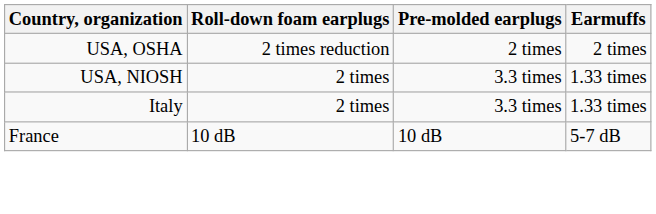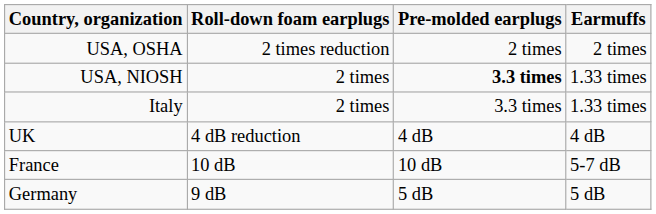USA, NIOSH | Pre-molded earplugs: normal -> bold
+ row: UK | 4 dB reduction | 4 dB | 4 dB
+ row: Germany | 9 dB | 5 dB | 5 dB
